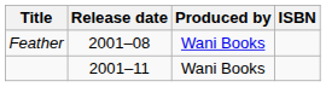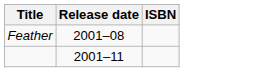- column: Produced by | Wani Books | Wani Books
